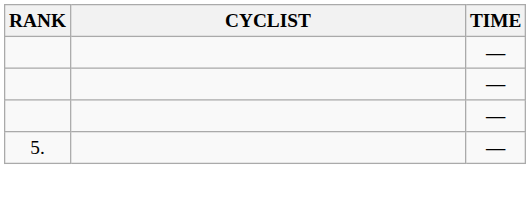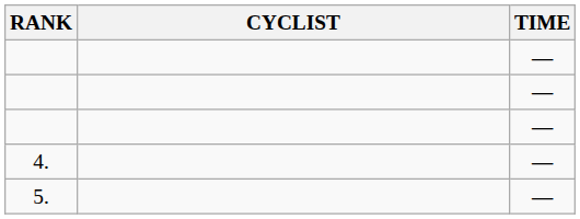+ row: 4. | —
